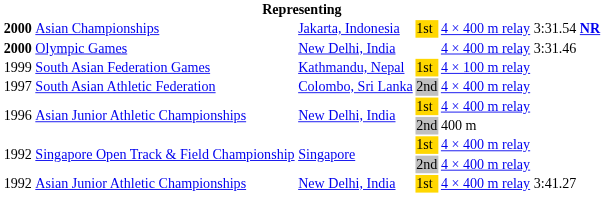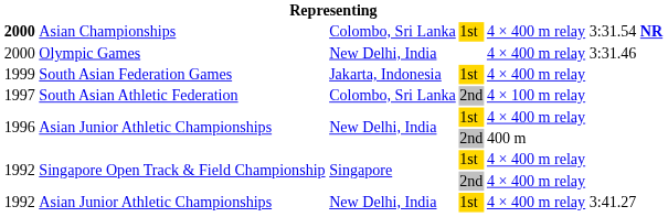Asian Championships | column 3: Jakarta, Indonesia -> Colombo, Sri Lanka
Olympic Games | column 1: bold -> normal
South Asian Federation Games | column 3: Kathmandu, Nepal -> Jakarta, Indonesia
South Asian Federation Games | column 5: 4 × 100 m relay -> 4 × 400 m relay
South Asian Athletic Federation | column 5: 4 × 400 m relay -> 4 × 100 m relay
